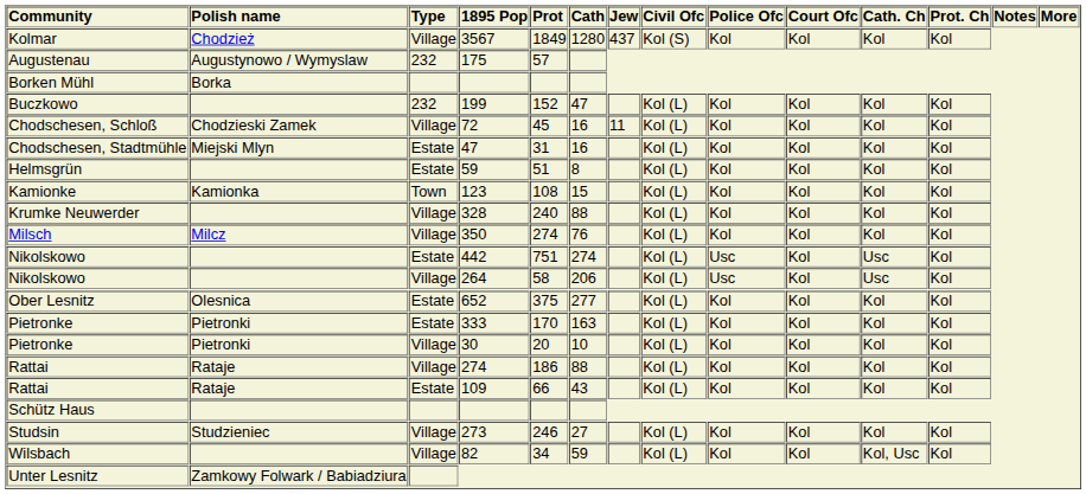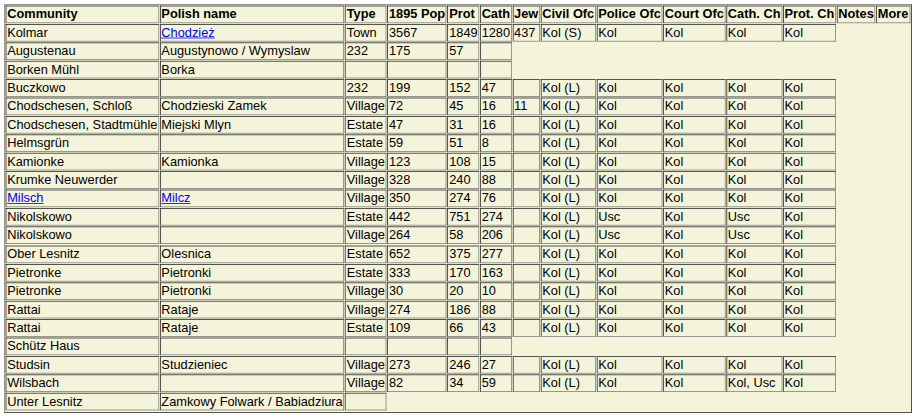3567 | Type: Village -> Town
123 | Type: Town -> Village
